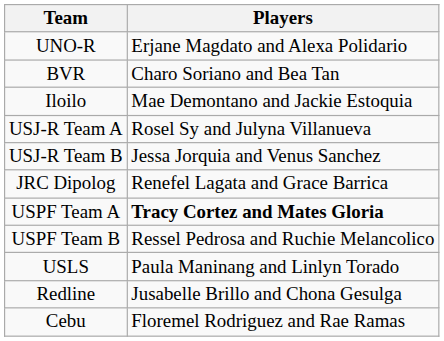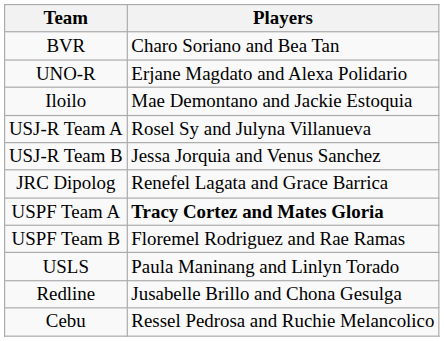rows swapped: BVR <-> UNO-R
USPF Team B | Players: Ressel Pedrosa and Ruchie Melancolico -> Floremel Rodriguez and Rae Ramas
Cebu | Players: Floremel Rodriguez and Rae Ramas -> Ressel Pedrosa and Ruchie Melancolico
